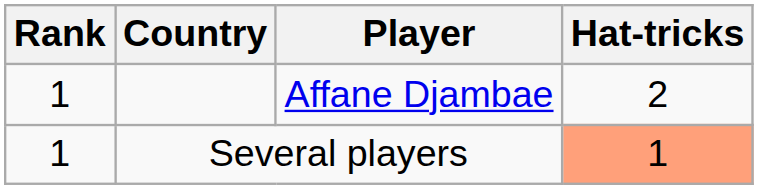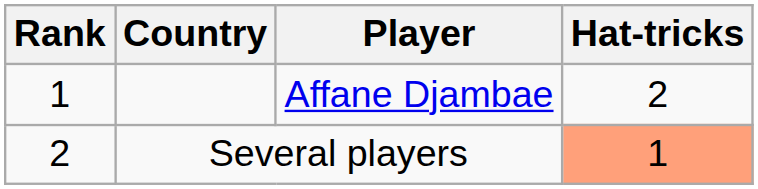Several players | Rank: 1 -> 2
